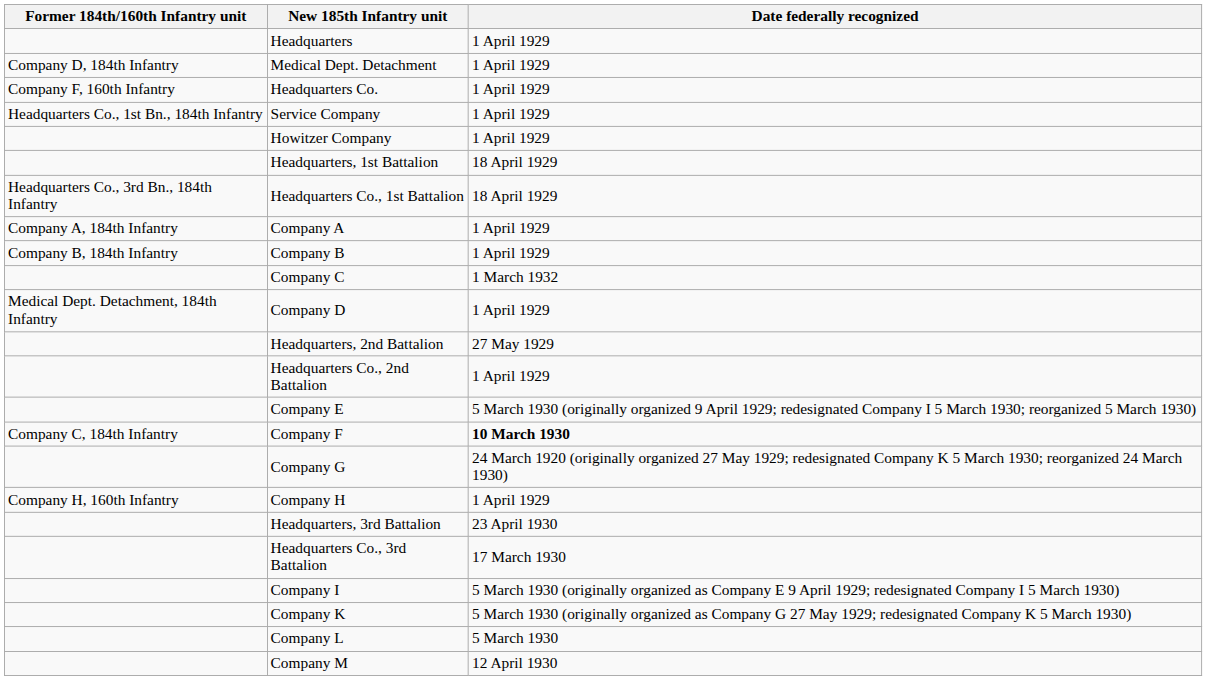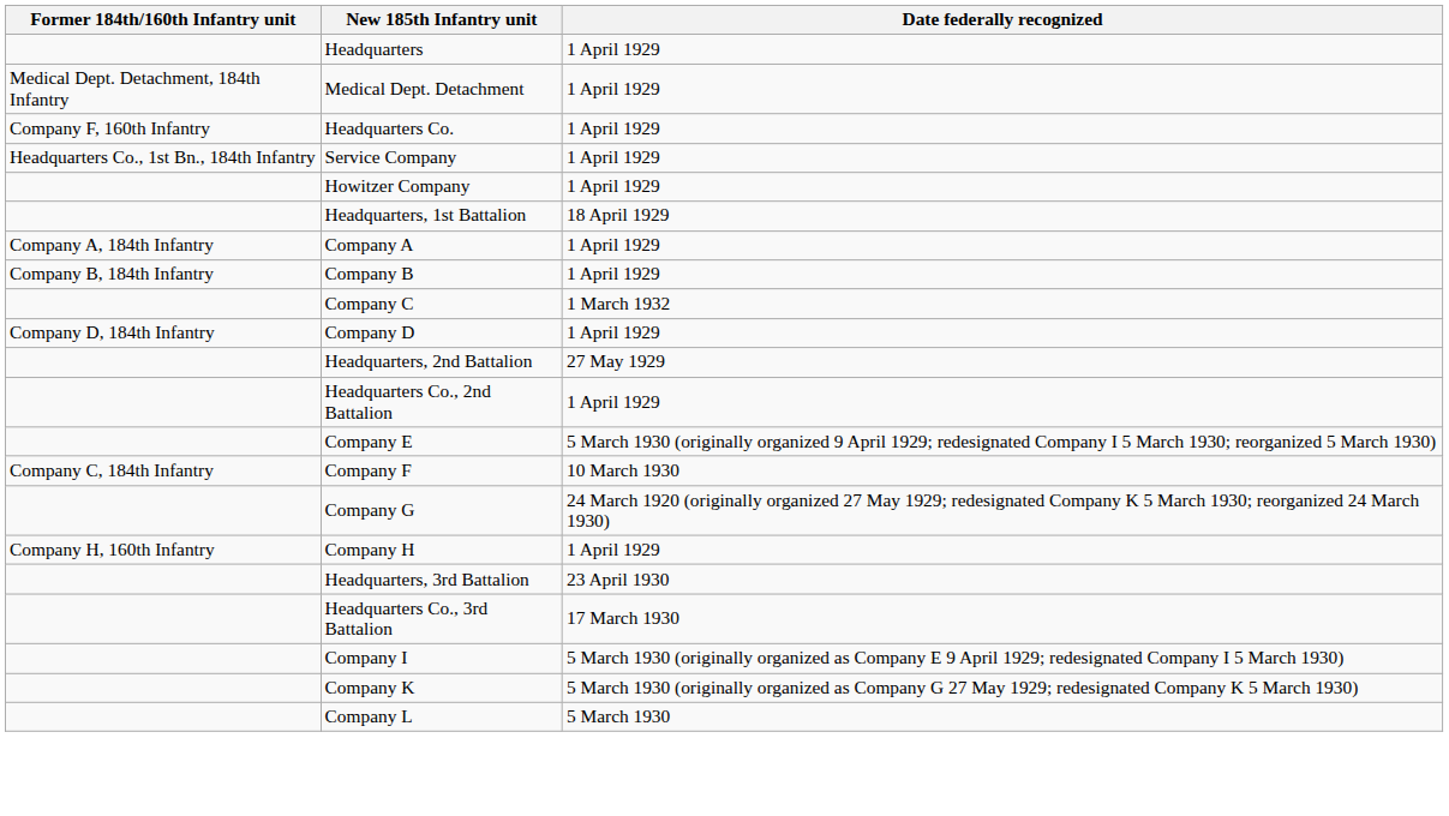Medical Dept. Detachment | Former 184th/160th Infantry unit: Company D, 184th Infantry -> Medical Dept. Detachment, 184th Infantry
- row: Headquarters Co., 3rd Bn., 184th Infantry | Headquarters Co., 1st Battalion | 18 April 1929
Company D | Former 184th/160th Infantry unit: Medical Dept. Detachment, 184th Infantry -> Company D, 184th Infantry
Company F | Date federally recognized: bold -> normal
- row: Company M | 12 April 1930
